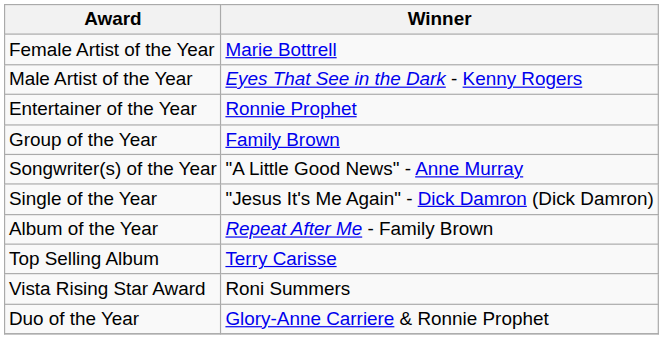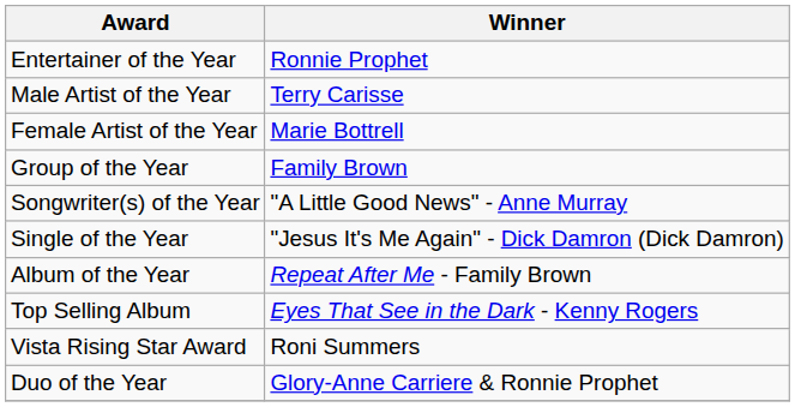rows swapped: Entertainer of the Year <-> Female Artist of the Year
Male Artist of the Year | Winner: Eyes That See in the Dark - Kenny Rogers -> Terry Carisse
Top Selling Album | Winner: Terry Carisse -> Eyes That See in the Dark - Kenny Rogers
